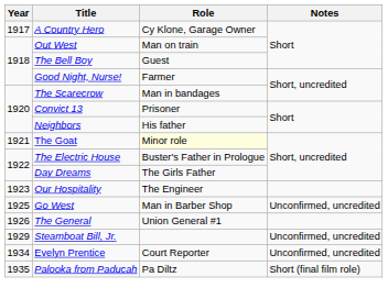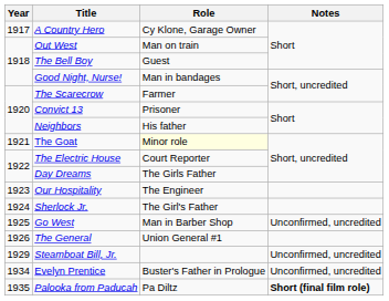Good Night, Nurse! | Role: Farmer -> Man in bandages
The Scarecrow | Role: Man in bandages -> Farmer
The Electric House | Role: Buster's Father in Prologue -> Court Reporter
+ row: 1924 | Sherlock Jr. | The Girl's Father
Evelyn Prentice | Role: Court Reporter -> Buster's Father in Prologue
Palooka from Paducah | Notes: normal -> bold
